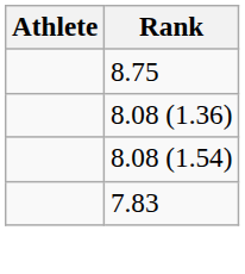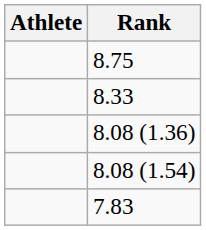+ row: 8.33
